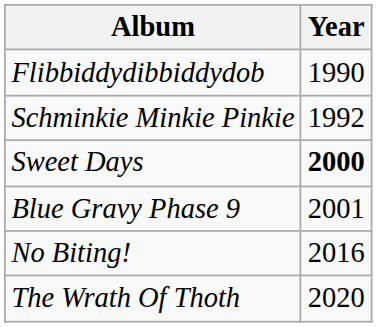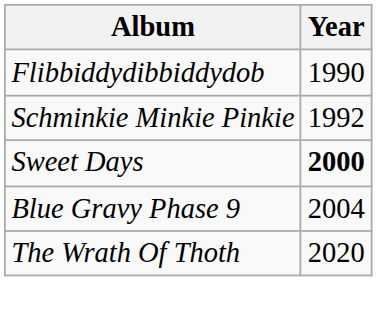Blue Gravy Phase 9 | Year: 2001 -> 2004
- row: No Biting! | 2016
